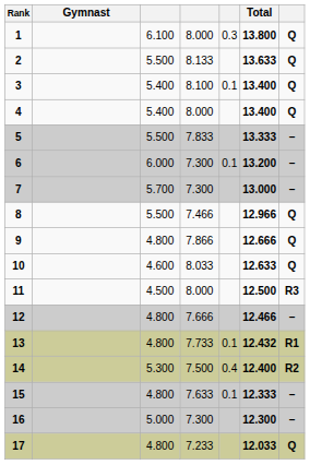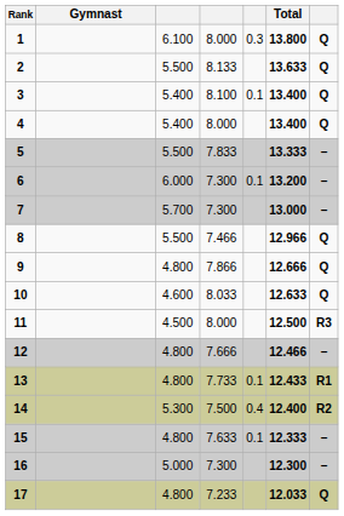13 | Total: 12.432 -> 12.433
